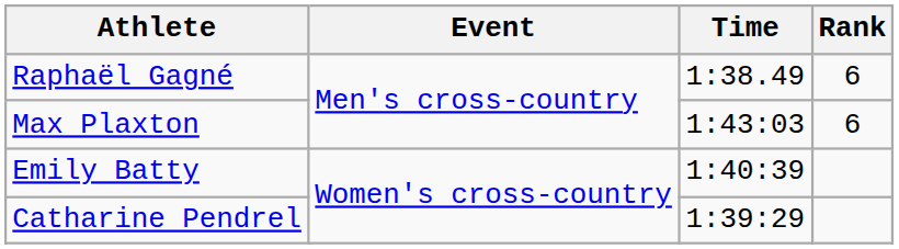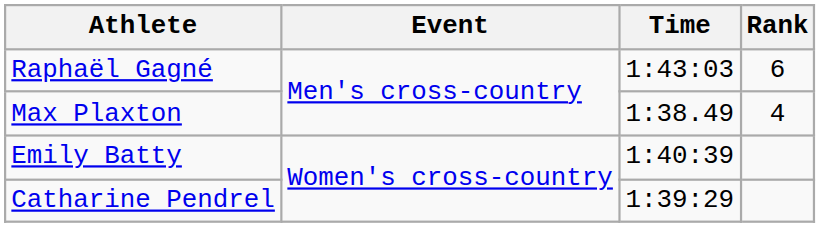Raphaël Gagné | Time: 1:38.49 -> 1:43:03
Max Plaxton | Time: 1:43:03 -> 1:38.49
Max Plaxton | Rank: 6 -> 4
